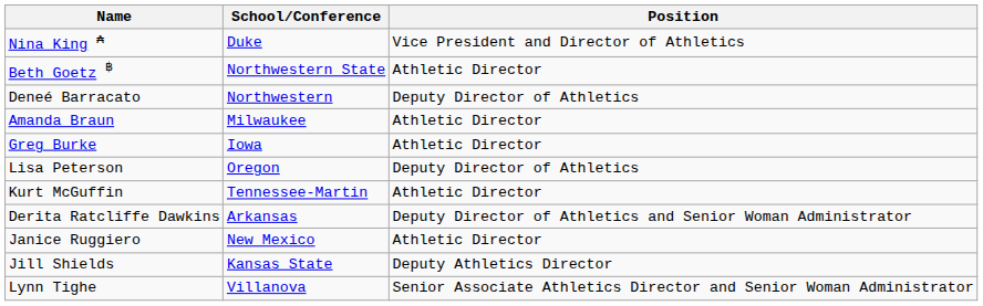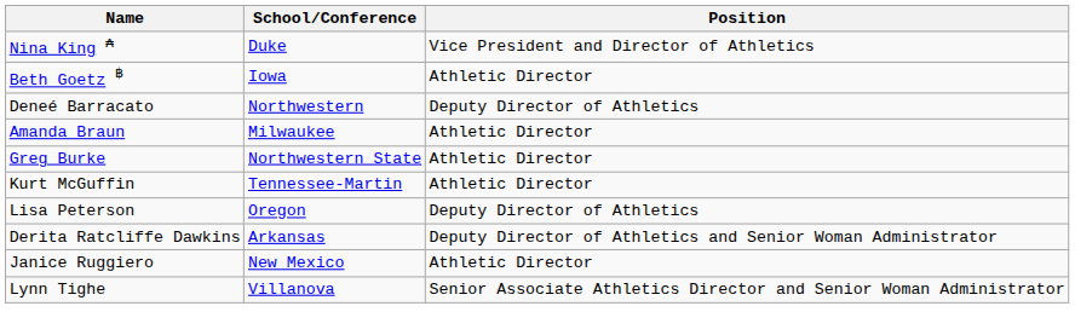Beth Goetz ฿ | School/Conference: Northwestern State -> Iowa
Greg Burke | School/Conference: Iowa -> Northwestern State
rows swapped: Kurt McGuffin <-> Lisa Peterson
- row: Jill Shields | Kansas State | Deputy Athletics Director
